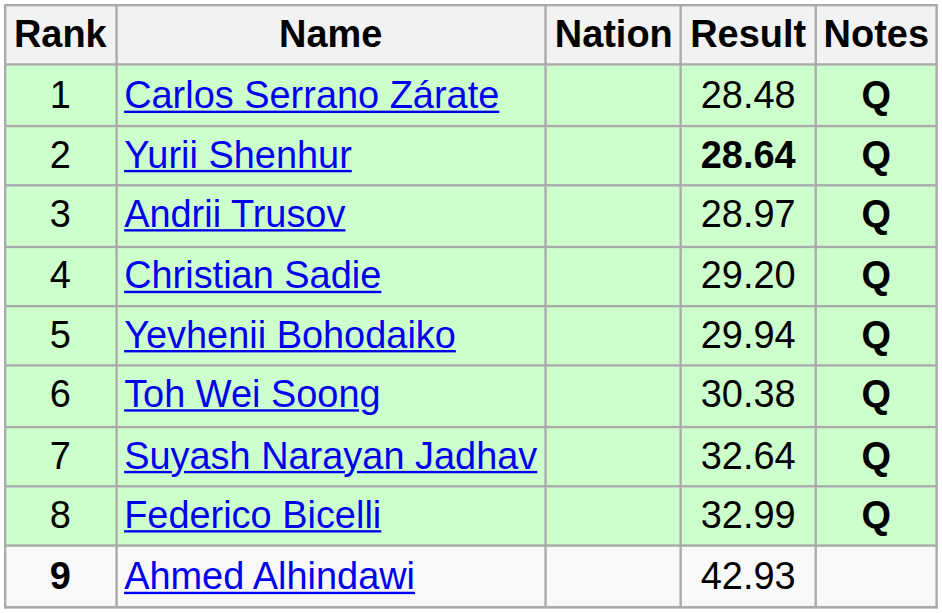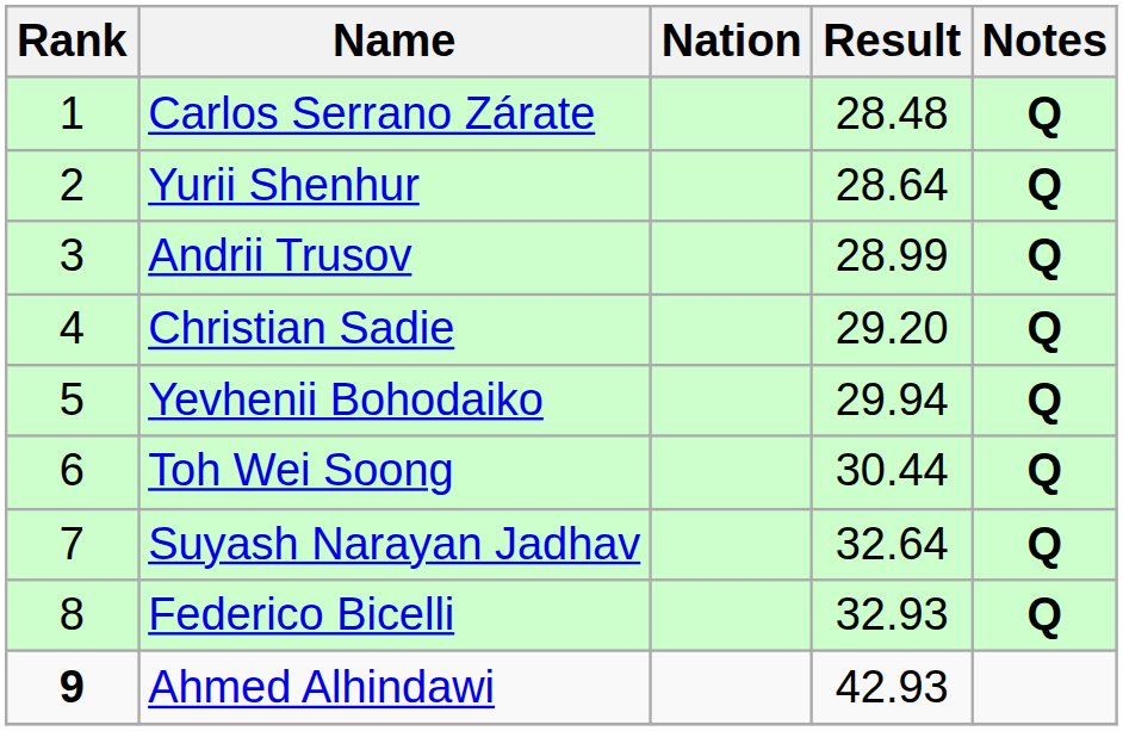Yurii Shenhur | Result: bold -> normal
Andrii Trusov | Result: 28.97 -> 28.99
Toh Wei Soong | Result: 30.38 -> 30.44
Federico Bicelli | Result: 32.99 -> 32.93
